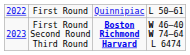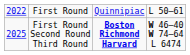First Round Second Round Third Round | column 1: 2023 -> 2025
